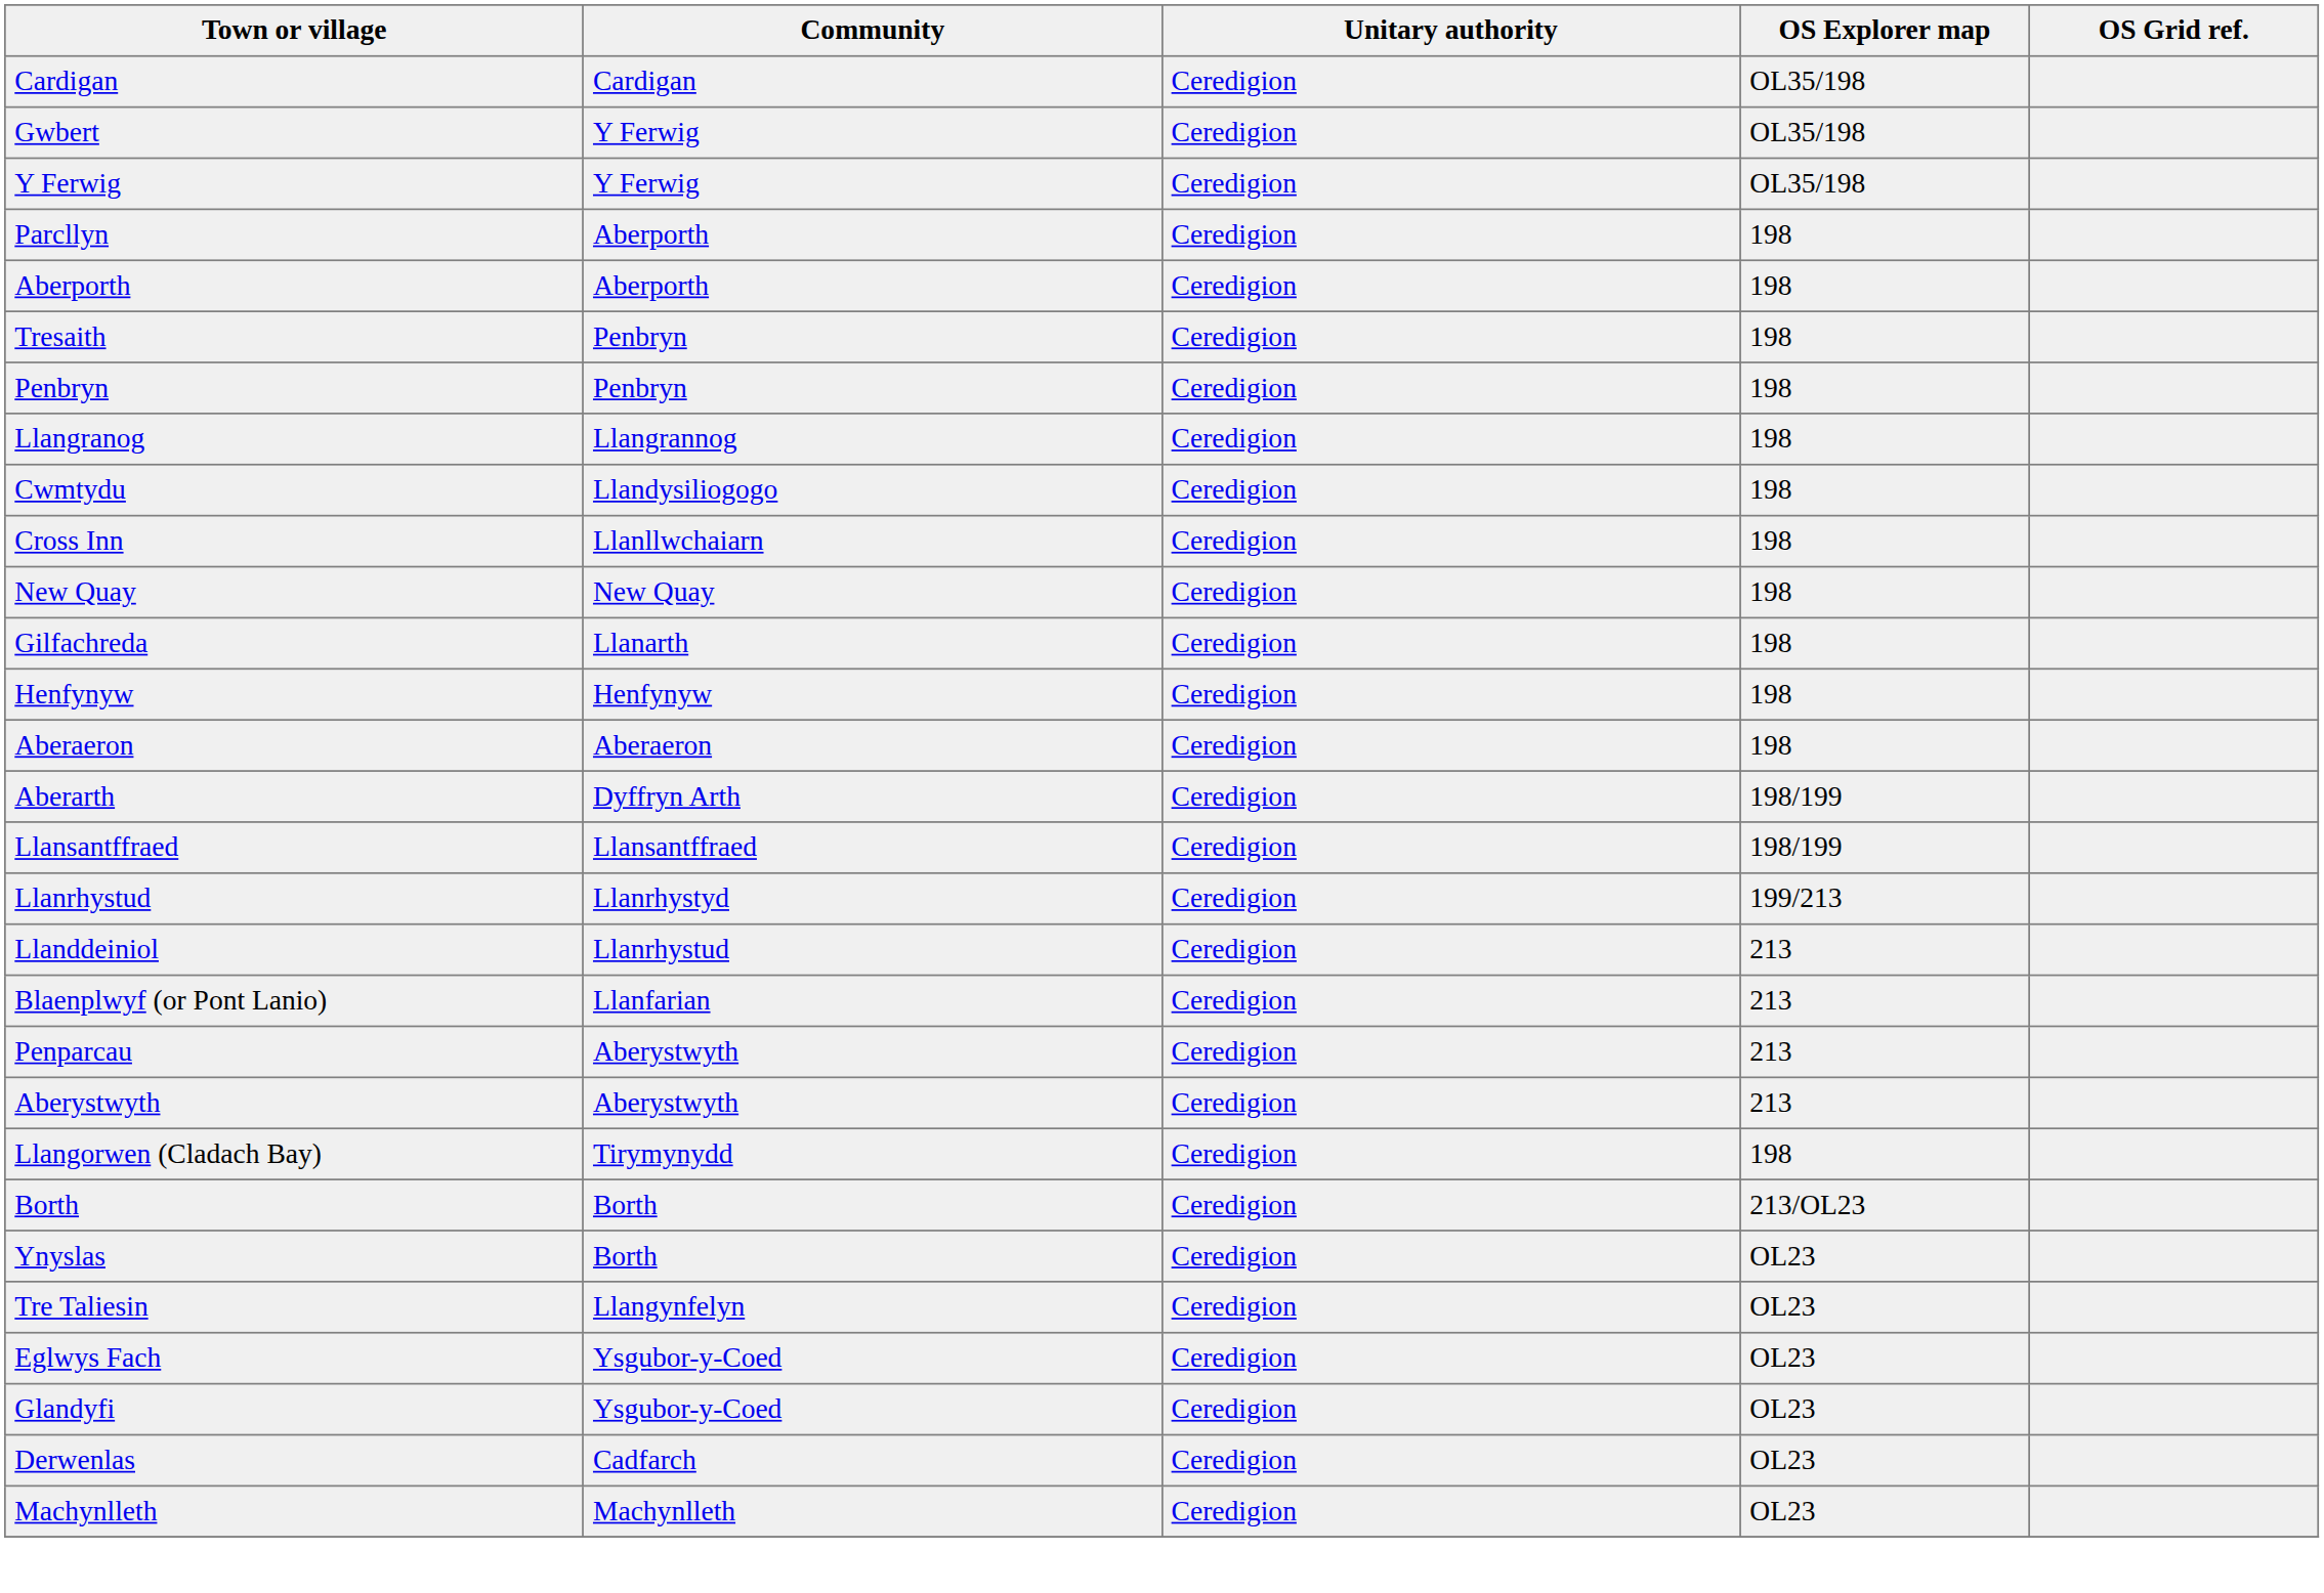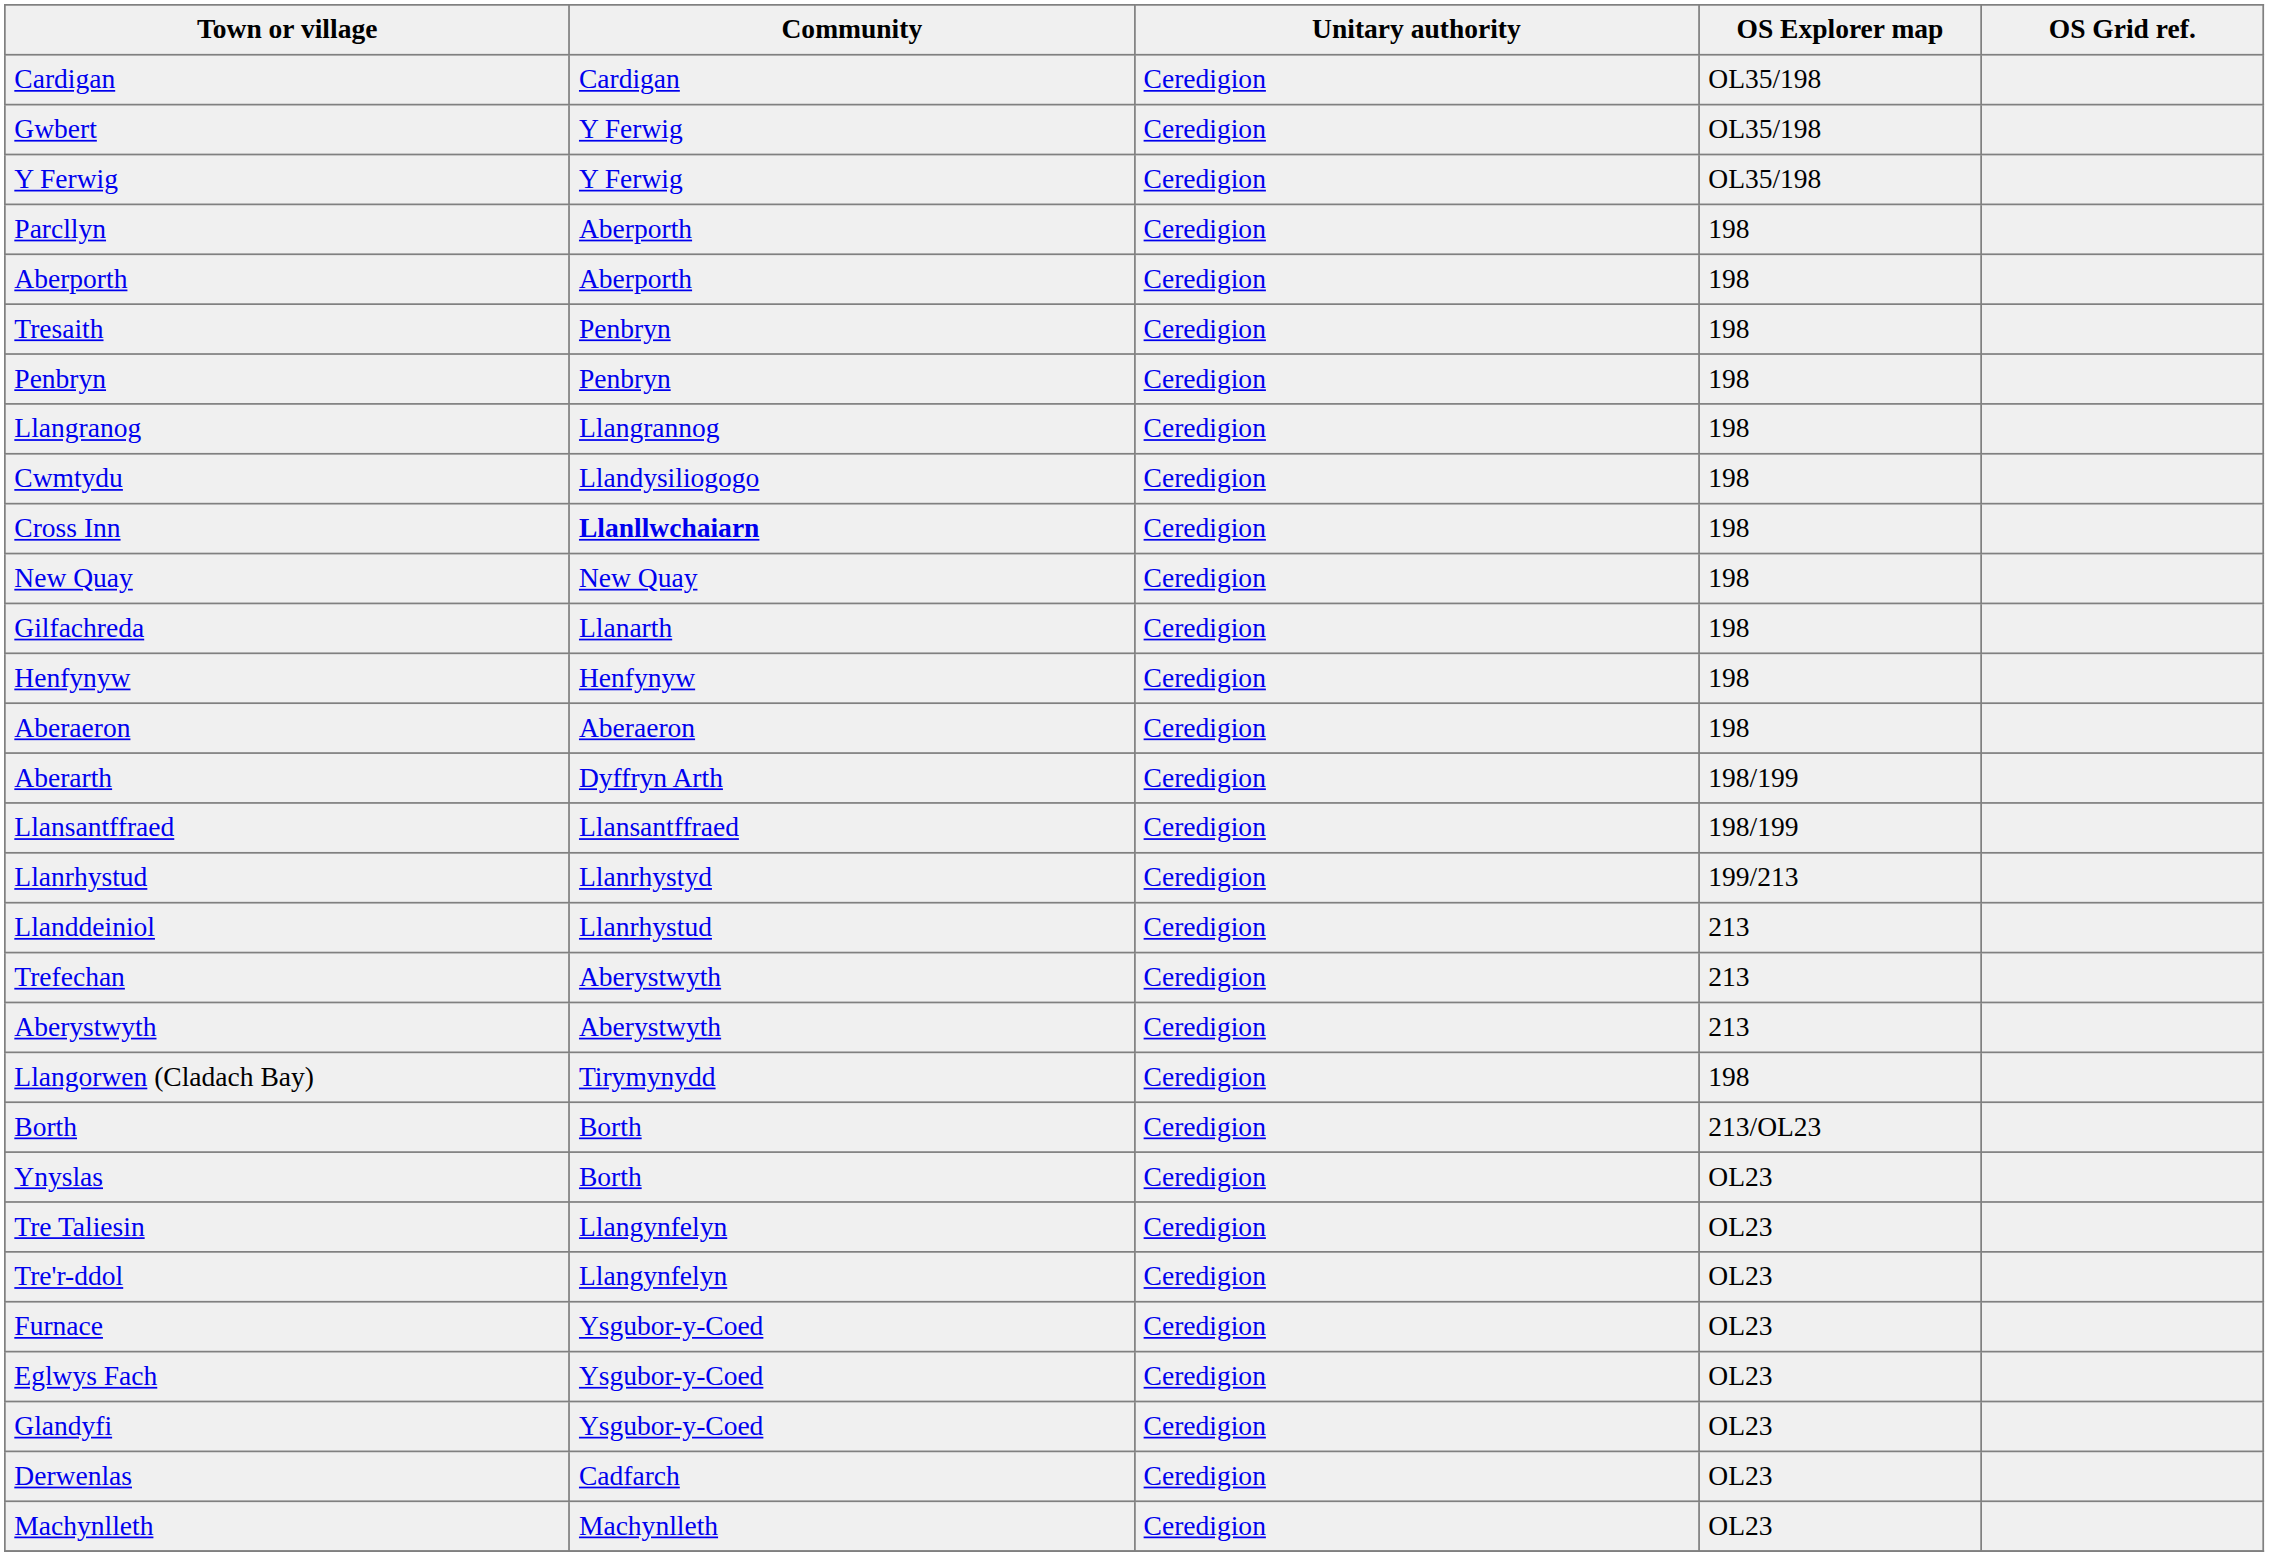Cross Inn | Community: normal -> bold
- row: Blaenplwyf (or Pont Lanio) | Llanfarian | Ceredigion | 213
- row: Penparcau | Aberystwyth | Ceredigion | 213
+ row: Trefechan | Aberystwyth | Ceredigion | 213
+ row: Tre'r-ddol | Llangynfelyn | Ceredigion | OL23
+ row: Furnace | Ysgubor-y-Coed | Ceredigion | OL23
